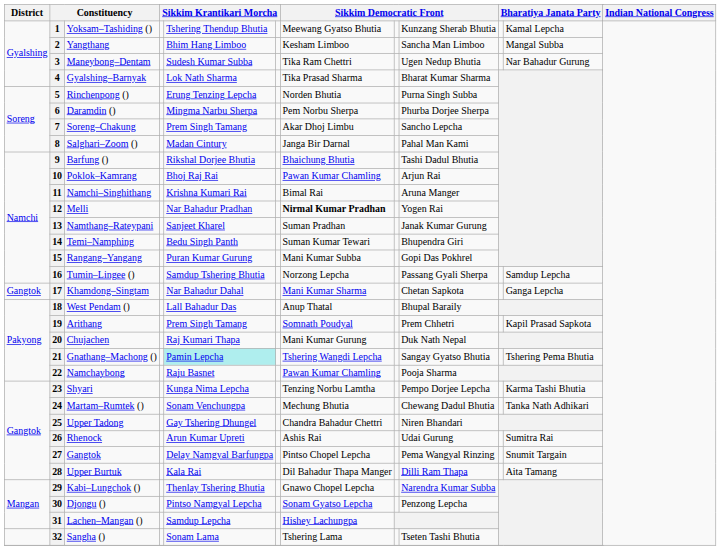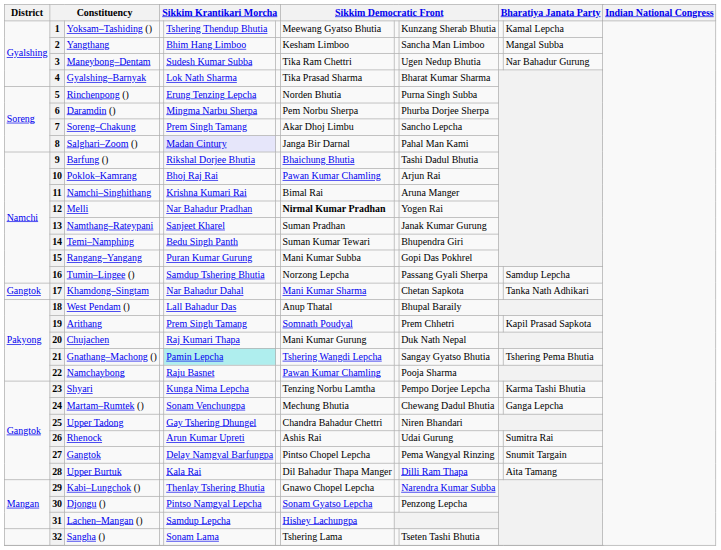8 | column 5: no background -> lavender background
17 | column 11: Ganga Lepcha -> Tanka Nath Adhikari
24 | column 11: Tanka Nath Adhikari -> Ganga Lepcha
